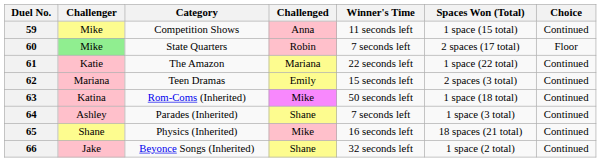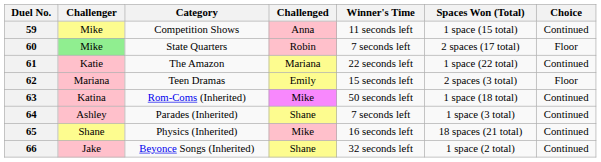62 | Choice: Continued -> Floor
